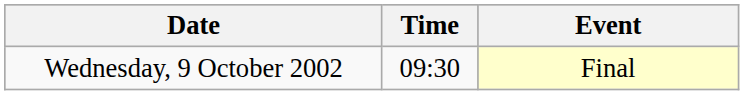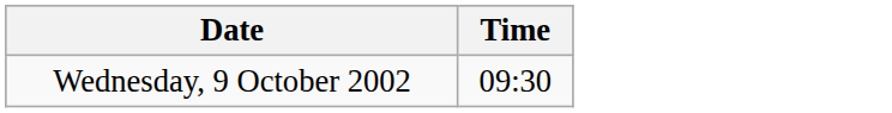- column: Event | Final
